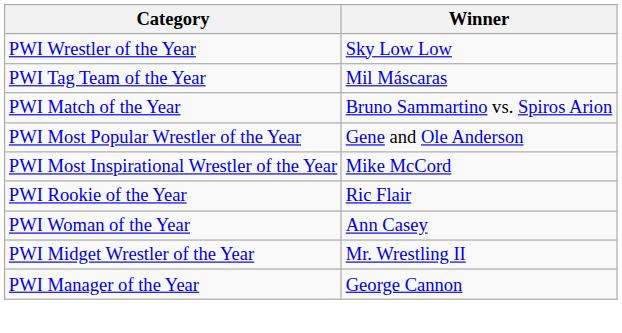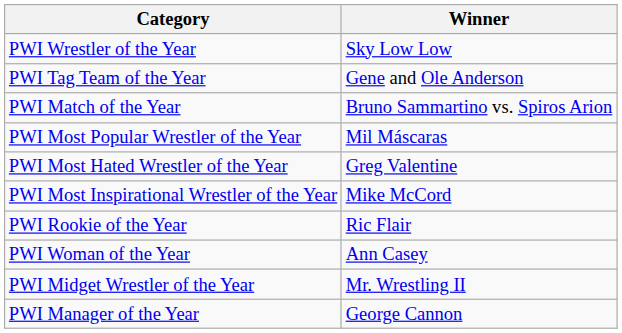PWI Tag Team of the Year | Winner: Mil Máscaras -> Gene and Ole Anderson
PWI Most Popular Wrestler of the Year | Winner: Gene and Ole Anderson -> Mil Máscaras
+ row: PWI Most Hated Wrestler of the Year | Greg Valentine
